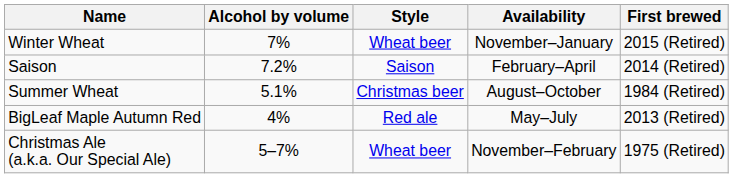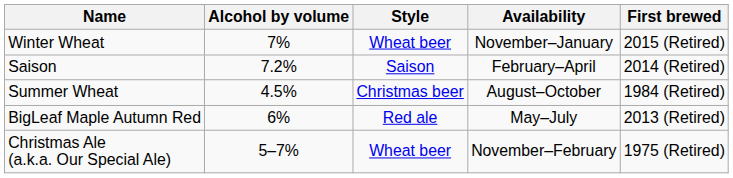Summer Wheat | Alcohol by volume: 5.1% -> 4.5%
BigLeaf Maple Autumn Red | Alcohol by volume: 4% -> 6%
